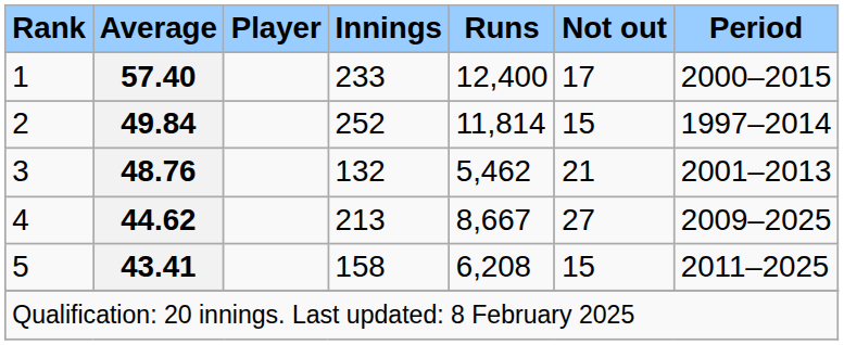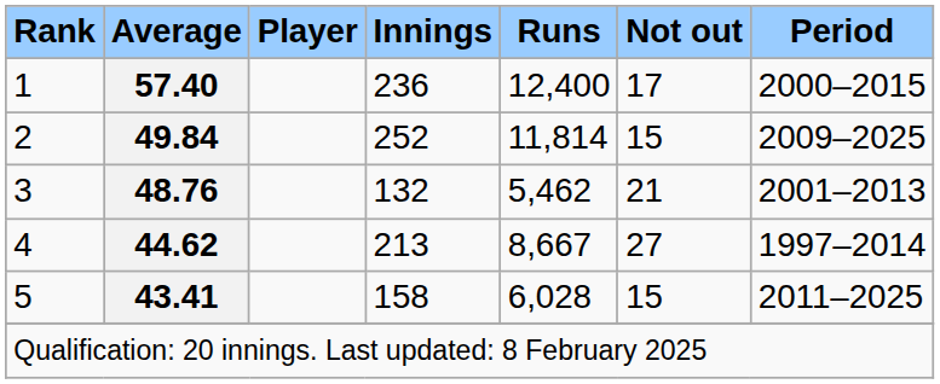1 | Innings: 233 -> 236
2 | Period: 1997–2014 -> 2009–2025
4 | Period: 2009–2025 -> 1997–2014
5 | Runs: 6,208 -> 6,028
